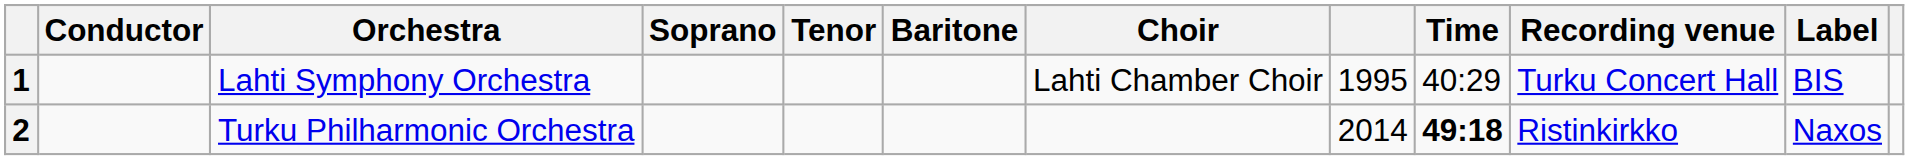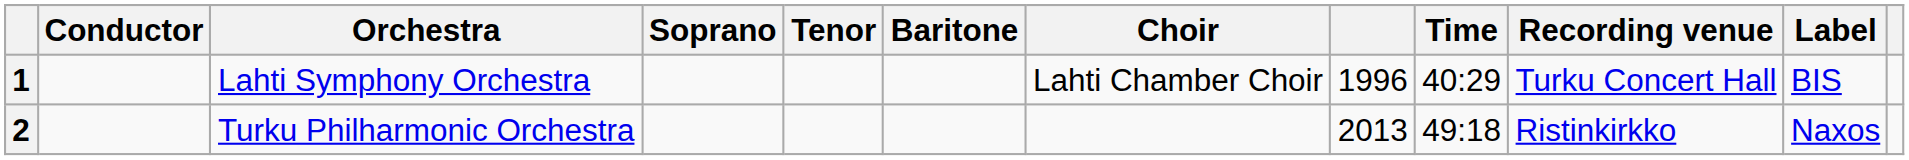1 | column 8: 1995 -> 1996
2 | column 8: 2014 -> 2013
2 | Time: bold -> normal
